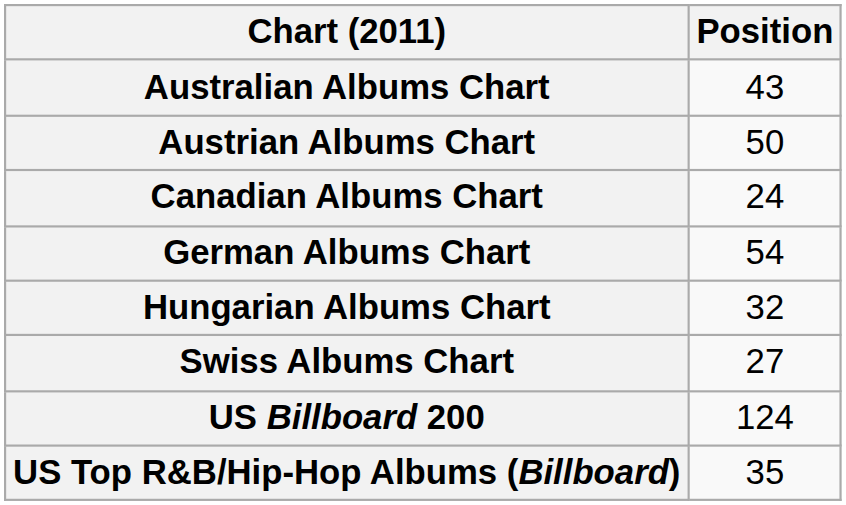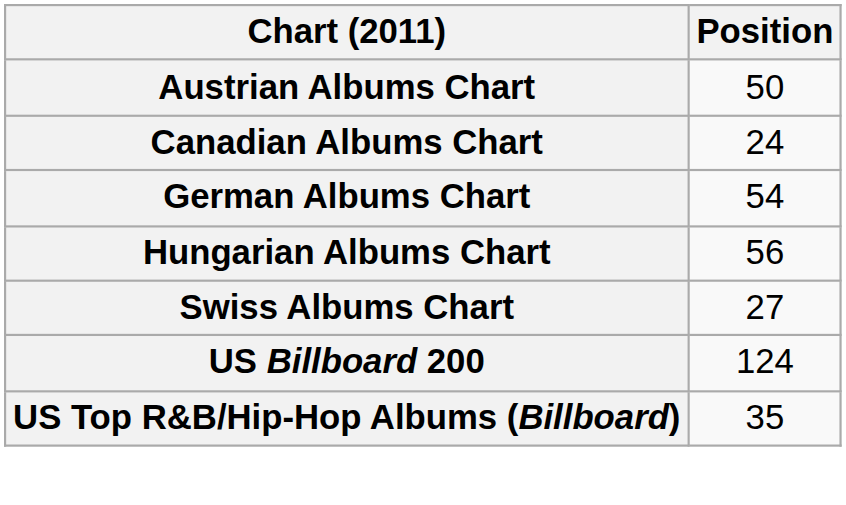- row: Australian Albums Chart | 43
Hungarian Albums Chart | Position: 32 -> 56
